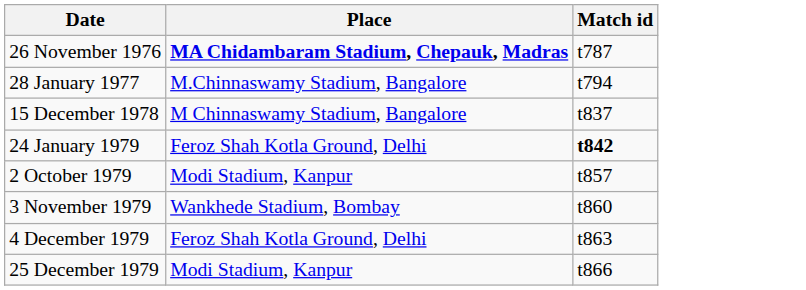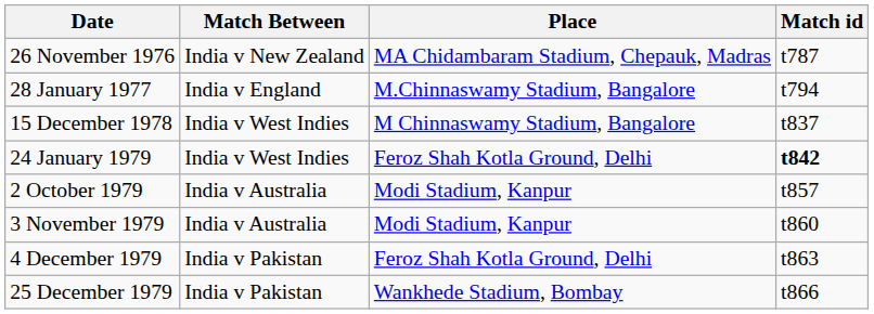+ column: Match Between | India v New Zealand | India v England | India v West Indies | India v West Indies | India v Australia | India v Australia | India v Pakistan | India v Pakistan
26 November 1976 | Place: bold -> normal
3 November 1979 | Place: Wankhede Stadium, Bombay -> Modi Stadium, Kanpur
25 December 1979 | Place: Modi Stadium, Kanpur -> Wankhede Stadium, Bombay
